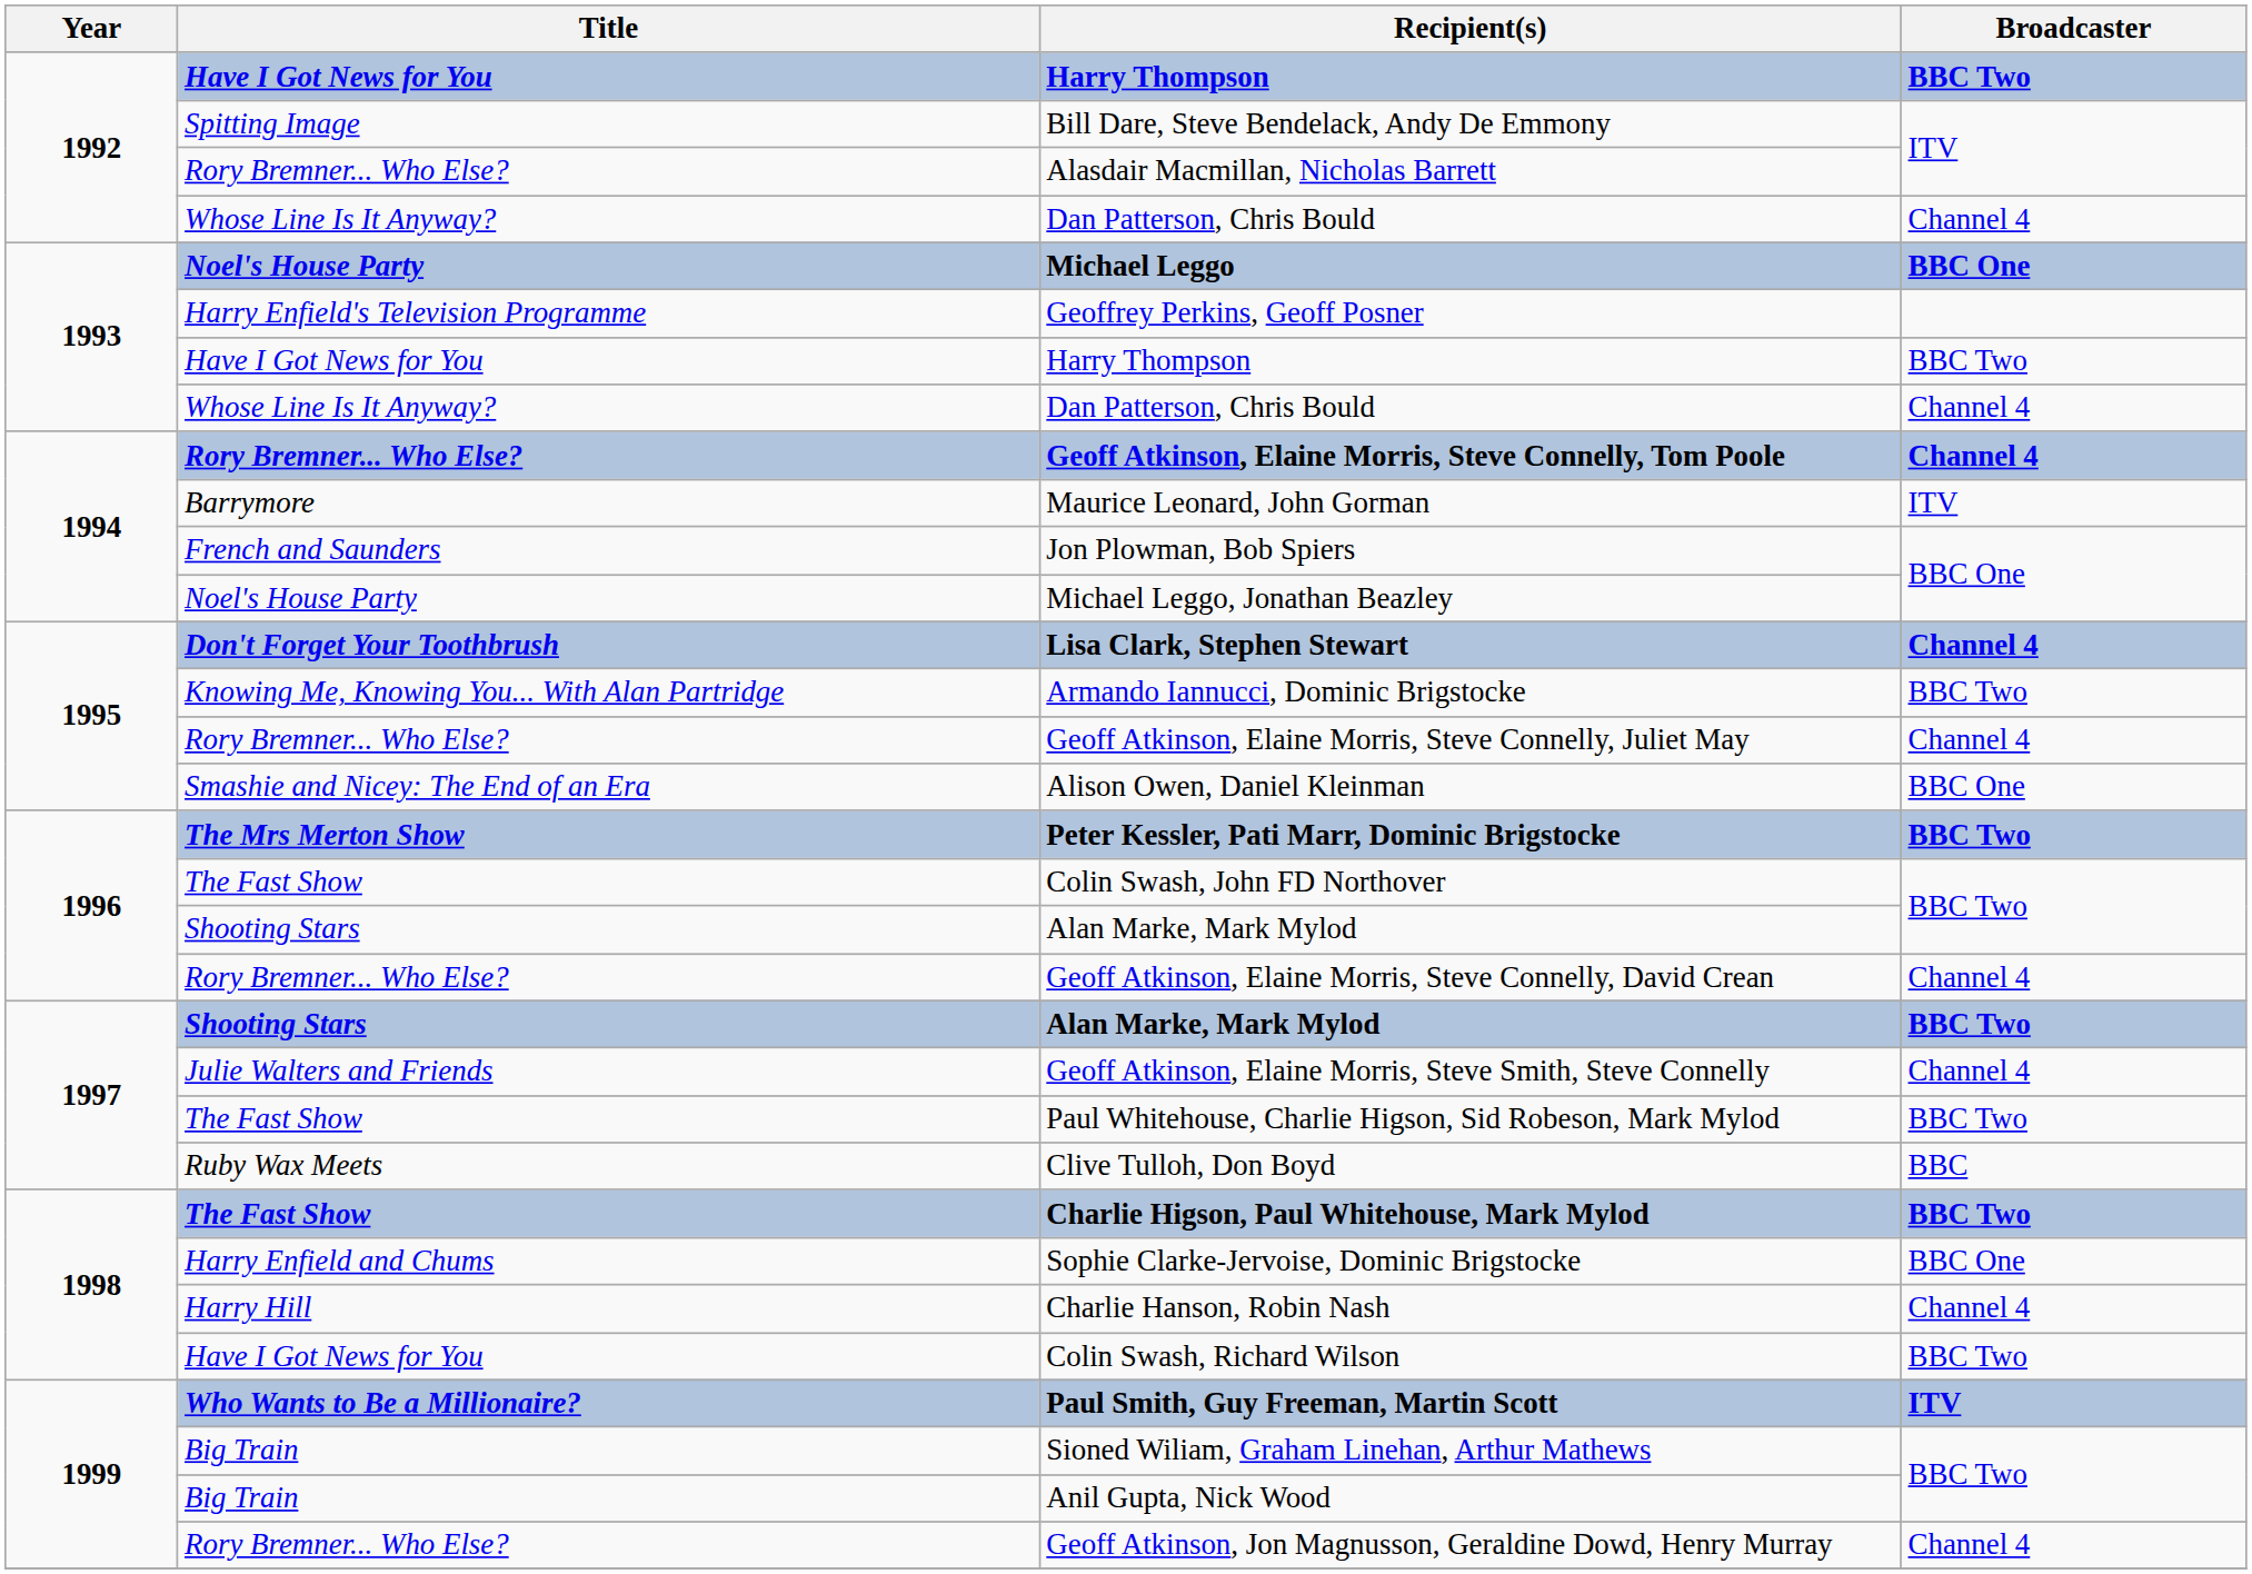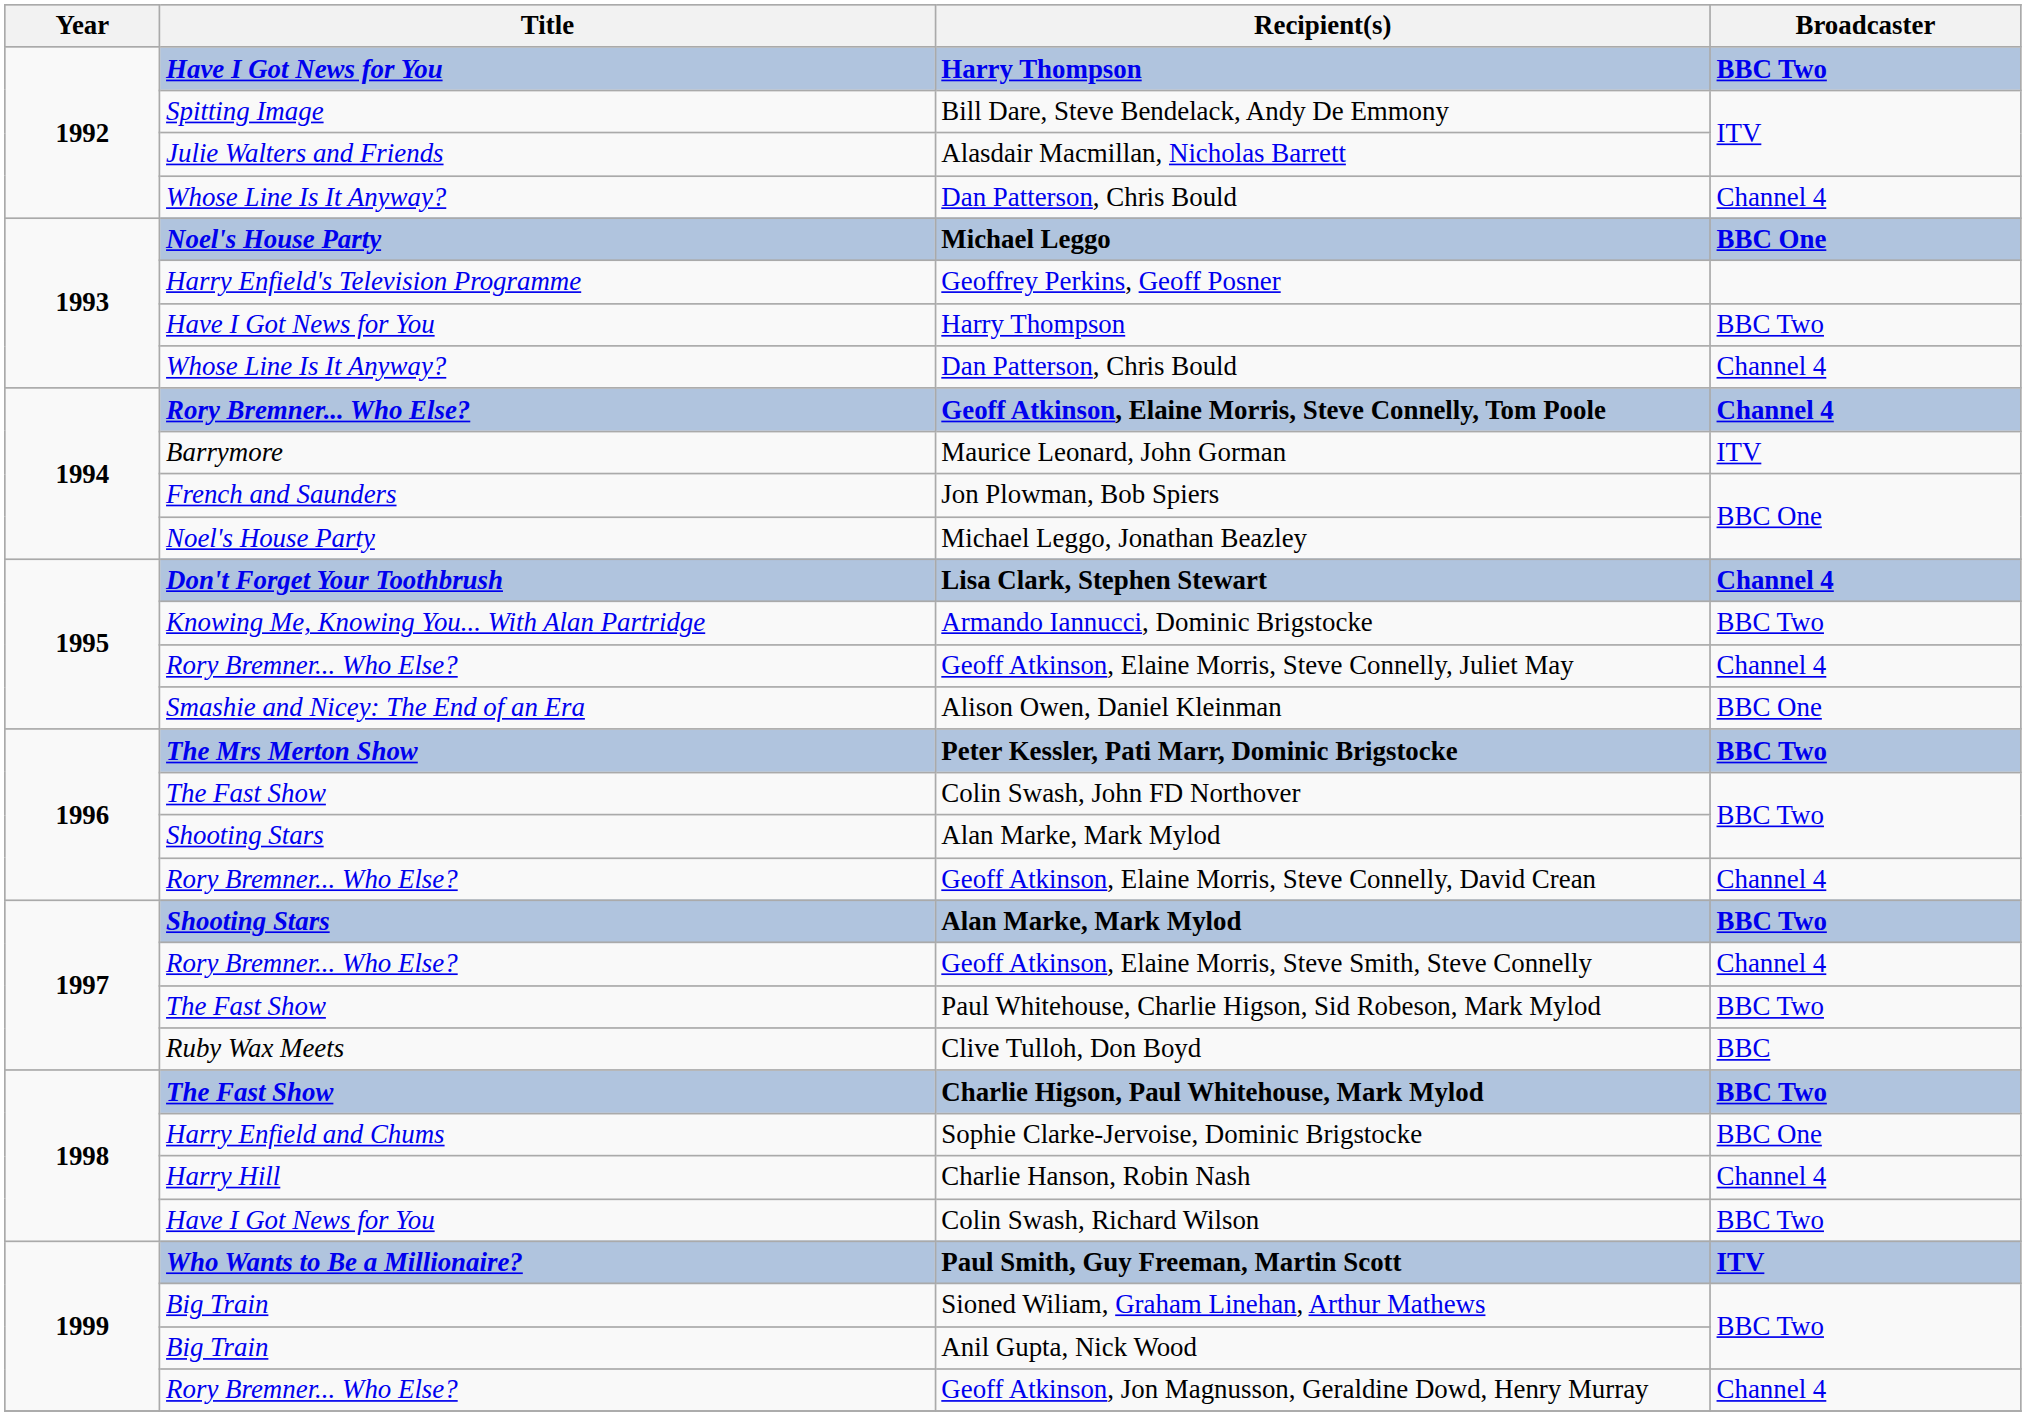Alasdair Macmillan, Nicholas Barrett | Title: Rory Bremner... Who Else? -> Julie Walters and Friends
Geoff Atkinson, Elaine Morris, Steve Smith, Steve Connelly | Title: Julie Walters and Friends -> Rory Bremner... Who Else?
